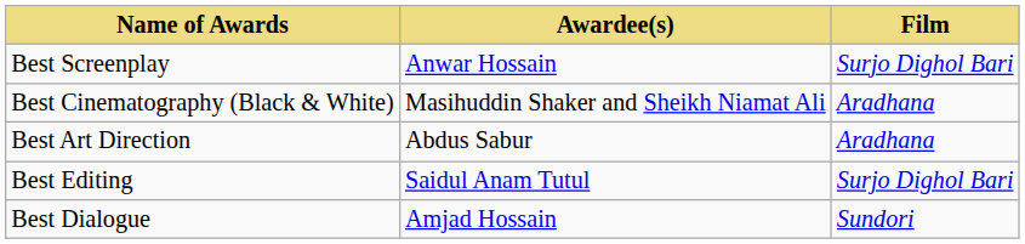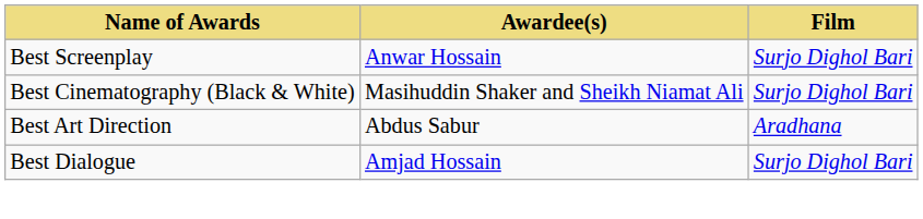Best Cinematography (Black & White) | Film: Aradhana -> Surjo Dighol Bari
- row: Best Editing | Saidul Anam Tutul | Surjo Dighol Bari
Best Dialogue | Film: Sundori -> Surjo Dighol Bari
